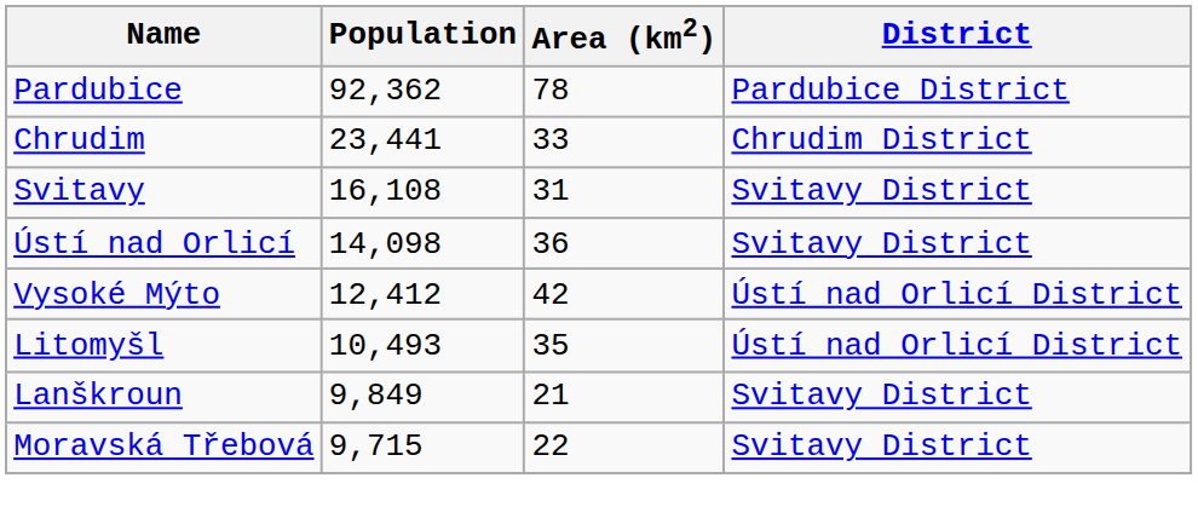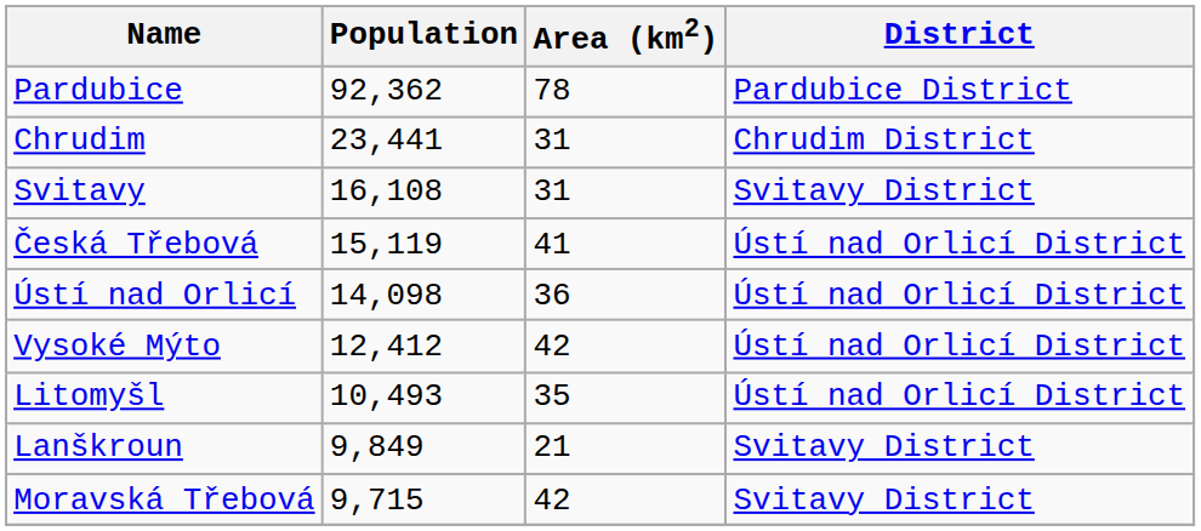Chrudim | Area (km2): 33 -> 31
+ row: Česká Třebová | 15,119 | 41 | Ústí nad Orlicí District
Ústí nad Orlicí | District: Svitavy District -> Ústí nad Orlicí District
Moravská Třebová | Area (km2): 22 -> 42
